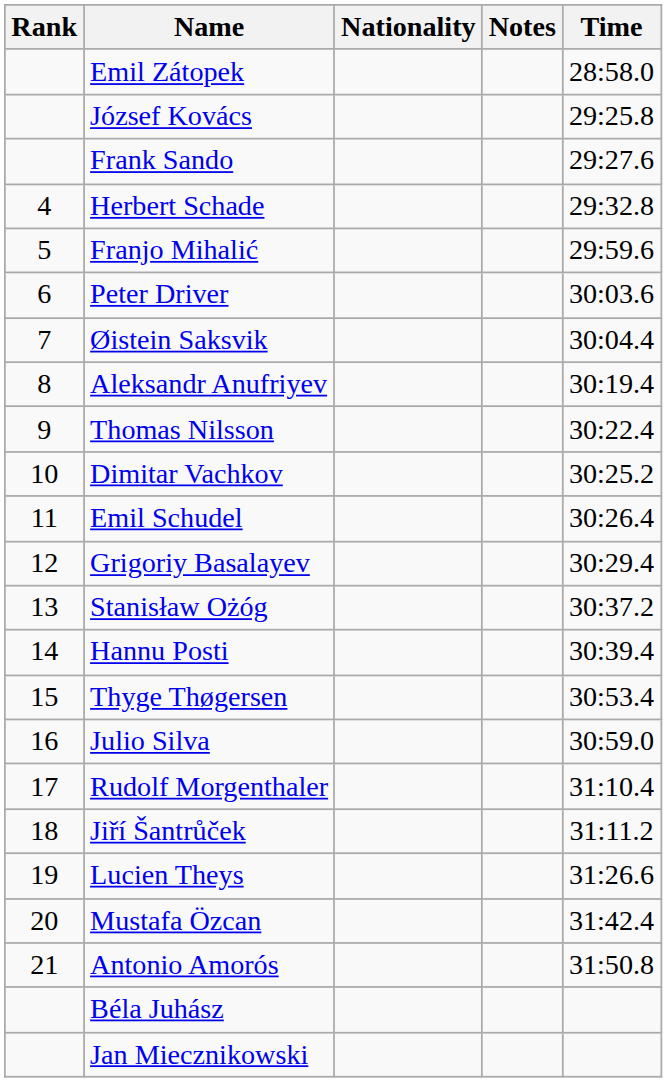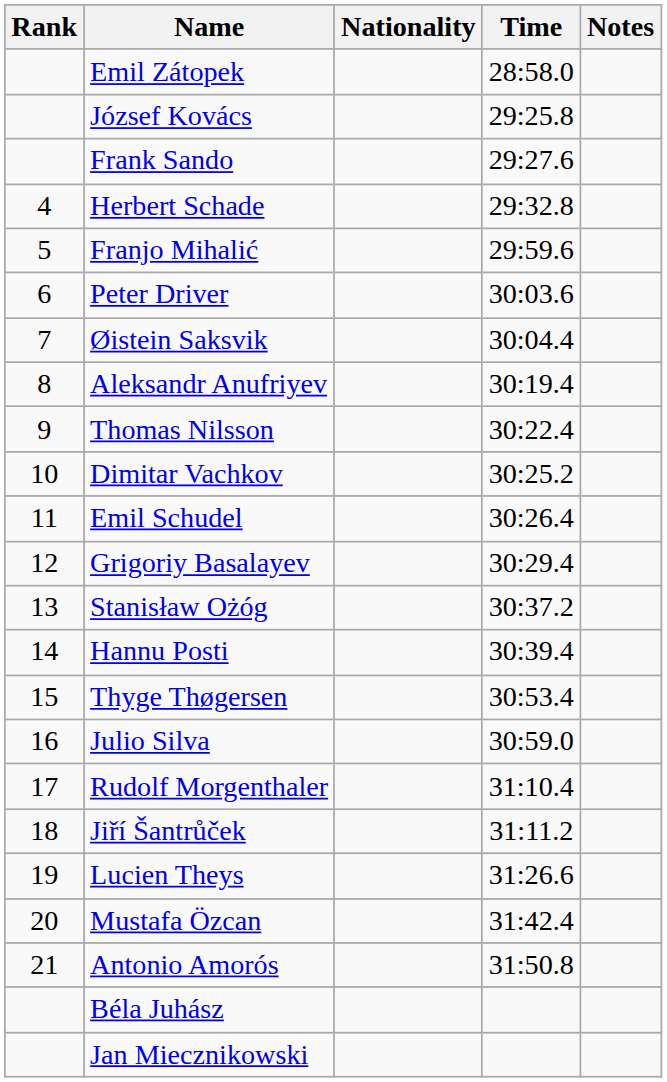columns swapped: Time <-> Notes
